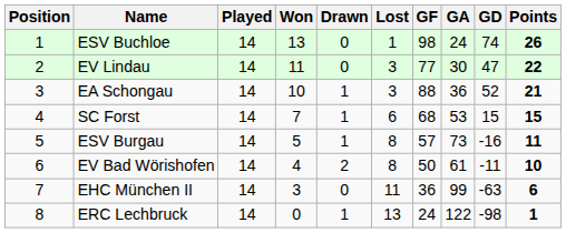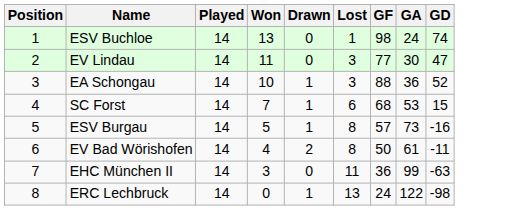- column: Points | 26 | 22 | 21 | 15 | 11 | 10 | 6 | 1
